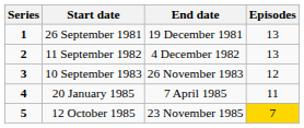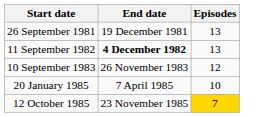- column: Series | 1 | 2 | 3 | 4 | 5
11 September 1982 | End date: normal -> bold
20 January 1985 | Episodes: 11 -> 10
